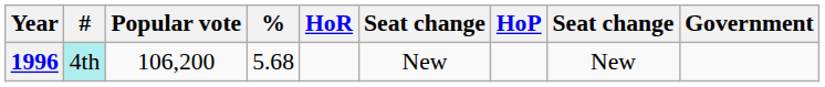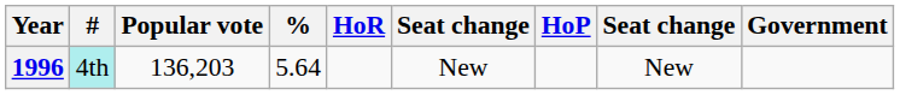1996 | Popular vote: 106,200 -> 136,203
1996 | %: 5.68 -> 5.64
